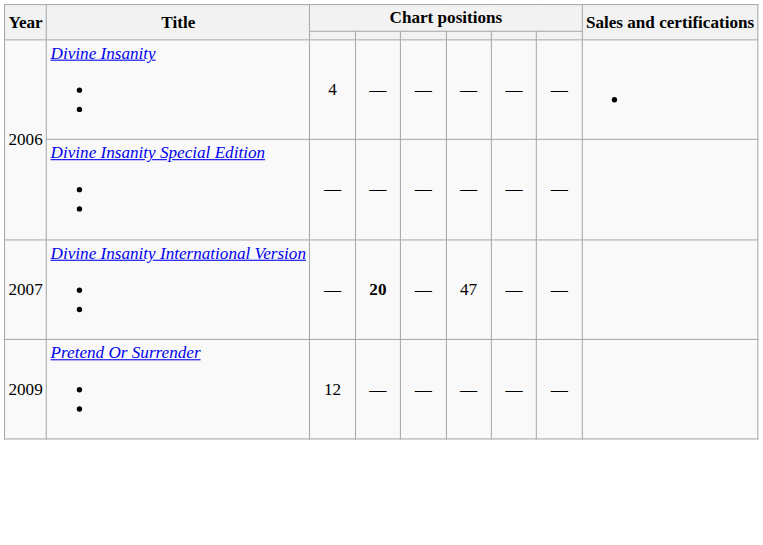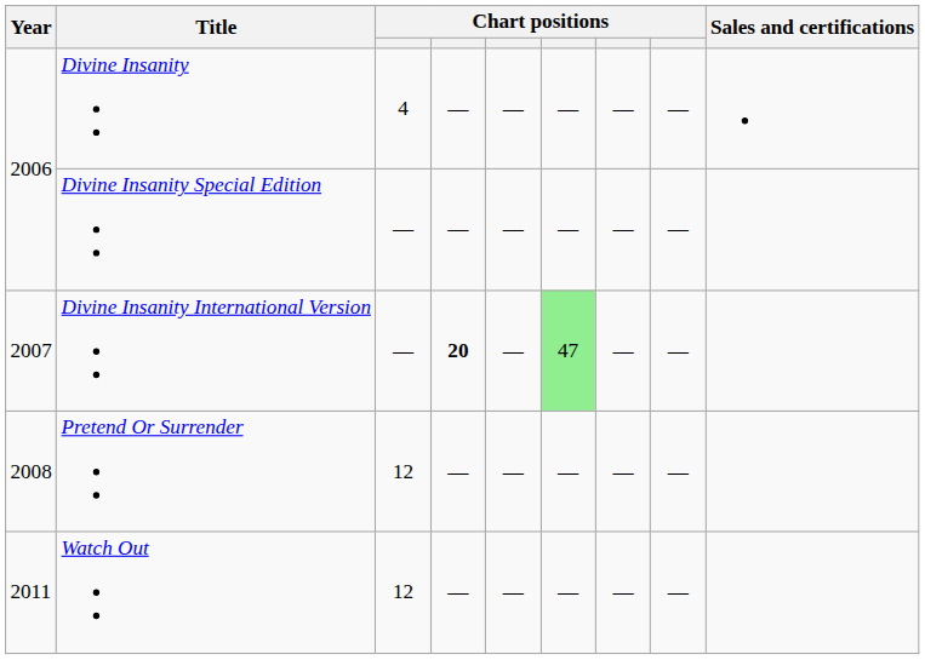Divine Insanity International Version | column 6: no background -> lightgreen background
Pretend Or Surrender | Year: 2009 -> 2008
+ row: 2011 | Watch Out | 12 | — | — | — | — | —
